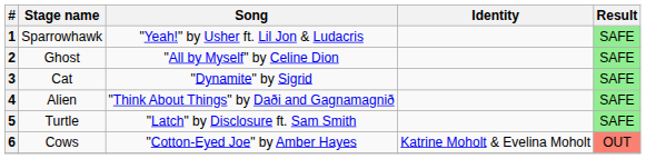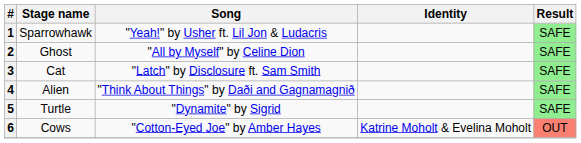3 | Song: "Dynamite" by Sigrid -> "Latch" by Disclosure ft. Sam Smith
5 | Song: "Latch" by Disclosure ft. Sam Smith -> "Dynamite" by Sigrid
